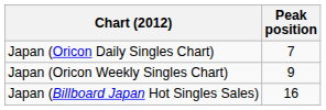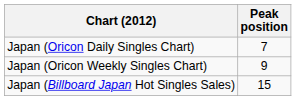Japan (Billboard Japan Hot Singles Sales) | Peak position: 16 -> 15
